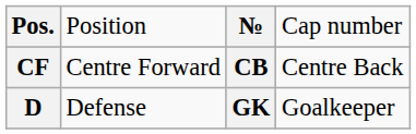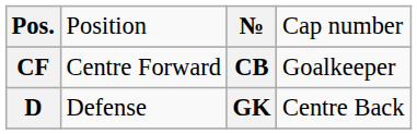CF | column 4: Centre Back -> Goalkeeper
D | column 4: Goalkeeper -> Centre Back
